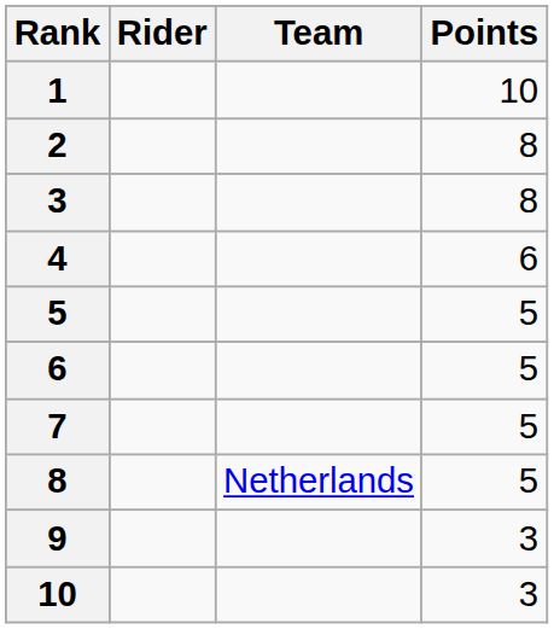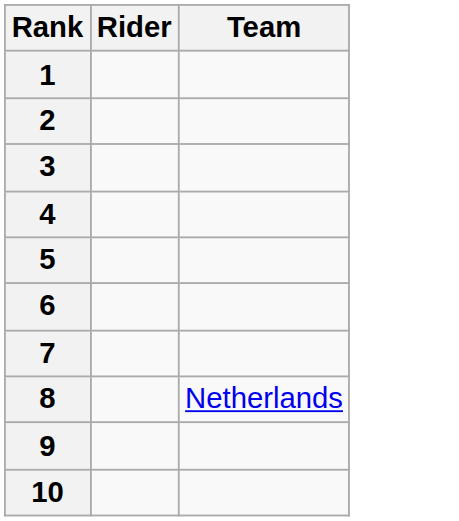- column: Points | 10 | 8 | 8 | 6 | 5 | 5 | 5 | 5 | 3 | 3
